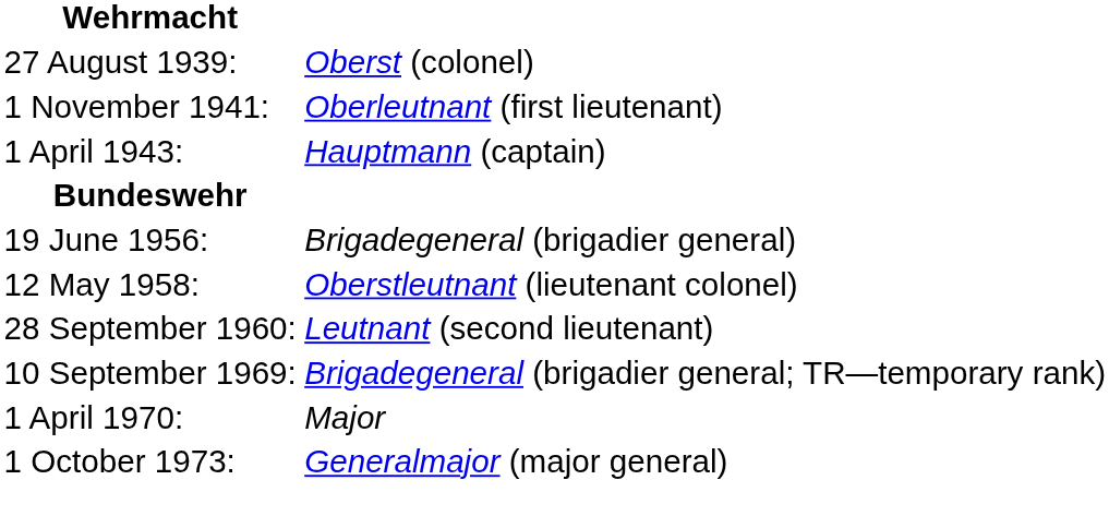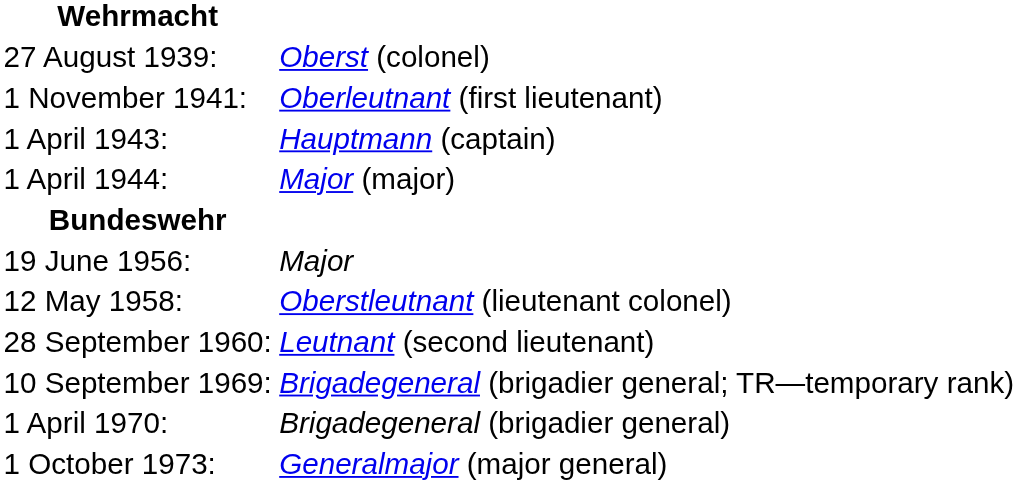+ row: 1 April 1944: | Major (major)
19 June 1956: | column 2: Brigadegeneral (brigadier general) -> Major
1 April 1970: | column 2: Major -> Brigadegeneral (brigadier general)
